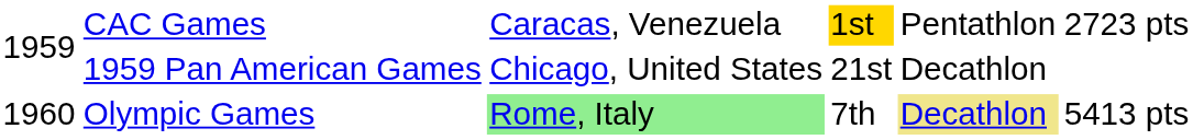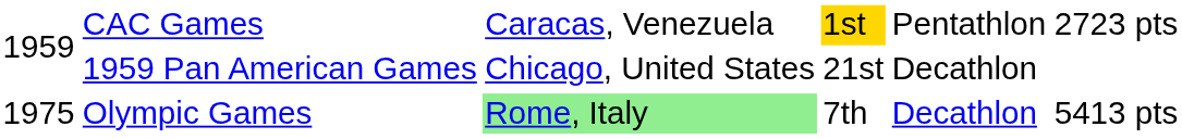Olympic Games | column 1: 1960 -> 1975
Olympic Games | column 5: khaki background -> no background
